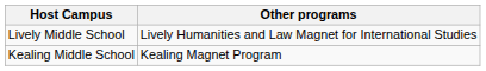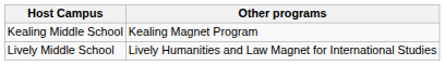rows swapped: Kealing Middle School <-> Lively Middle School
